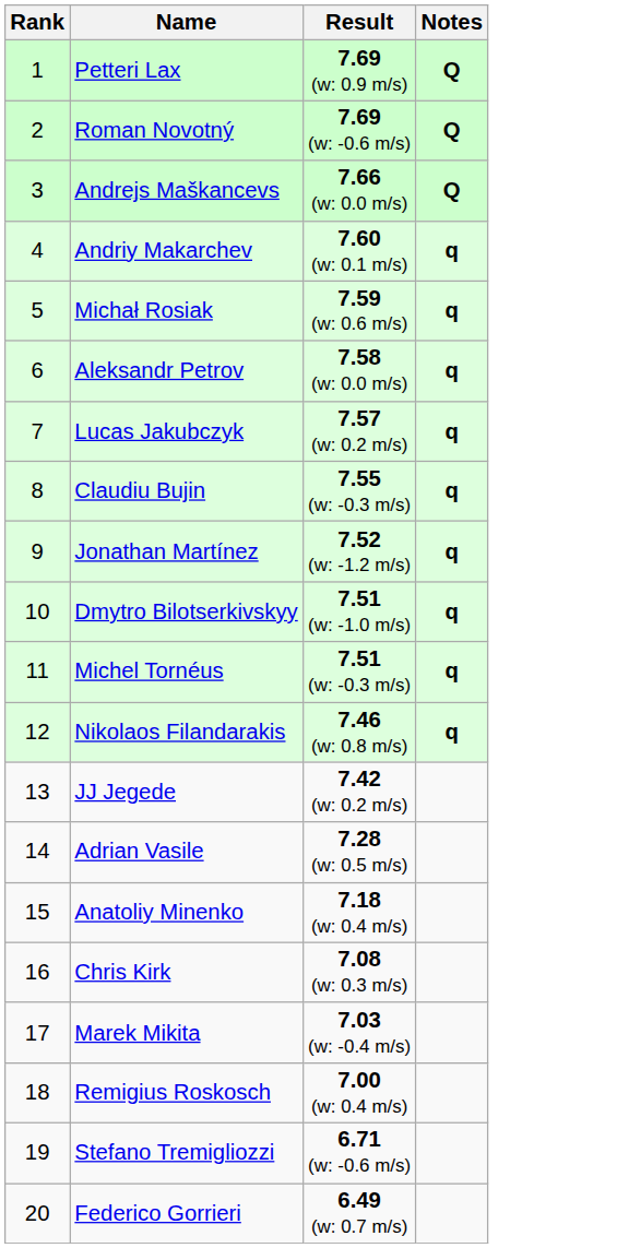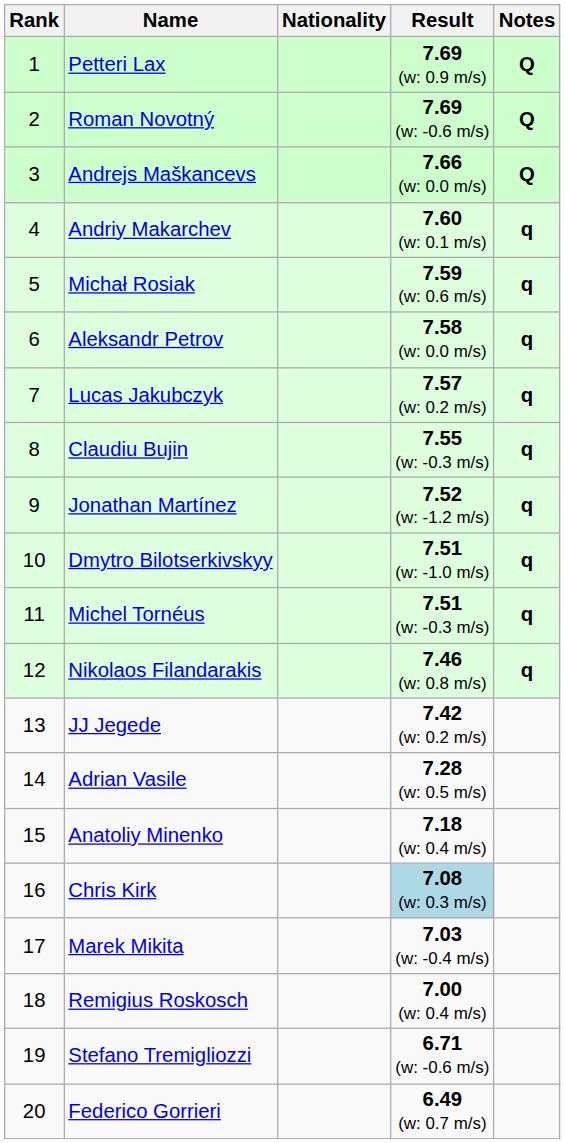+ column: Nationality
Chris Kirk | Result: no background -> lightblue background
